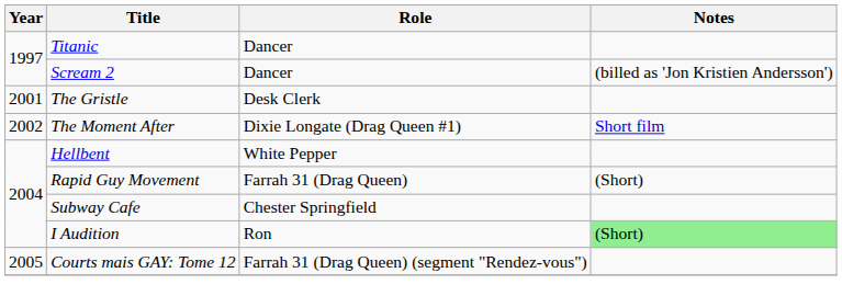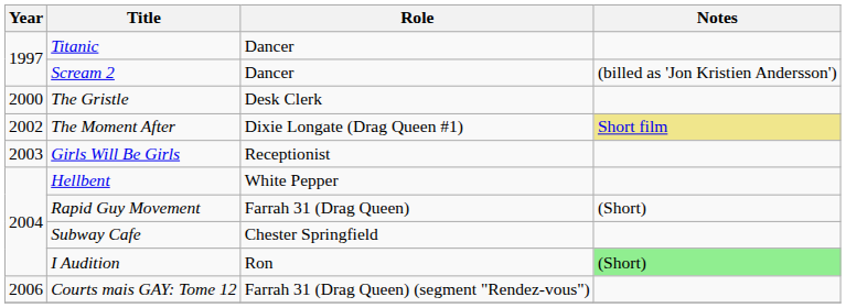The Gristle | Year: 2001 -> 2000
The Moment After | Notes: no background -> khaki background
+ row: 2003 | Girls Will Be Girls | Receptionist
Courts mais GAY: Tome 12 | Year: 2005 -> 2006
